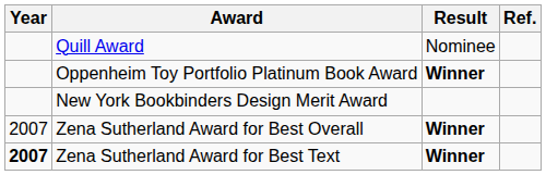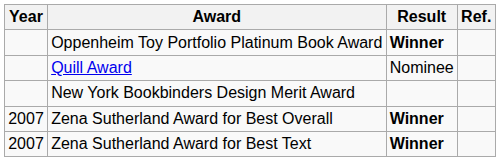rows swapped: Oppenheim Toy Portfolio Platinum Book Award <-> Quill Award
Zena Sutherland Award for Best Text | Year: bold -> normal
